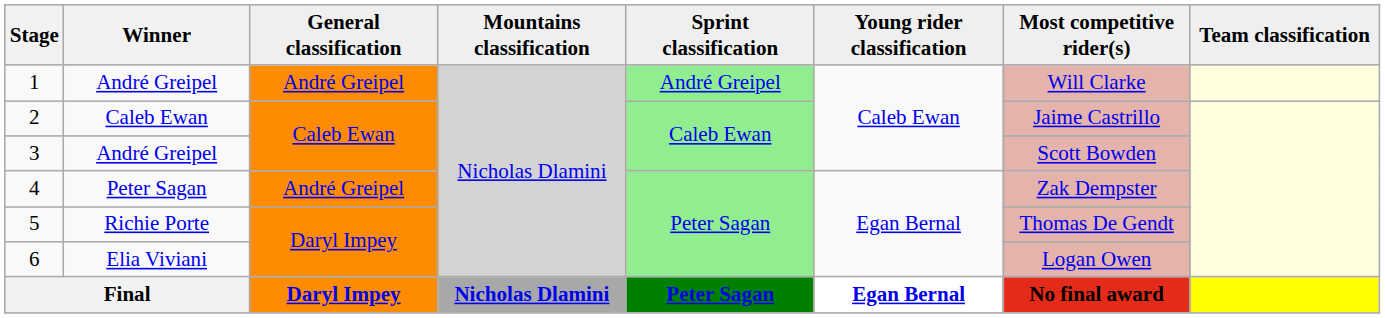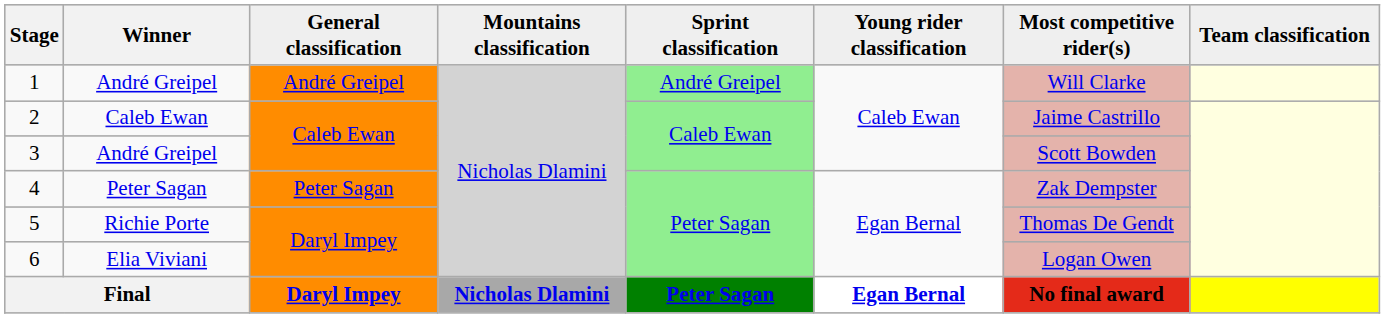4 | General classification: André Greipel -> Peter Sagan
